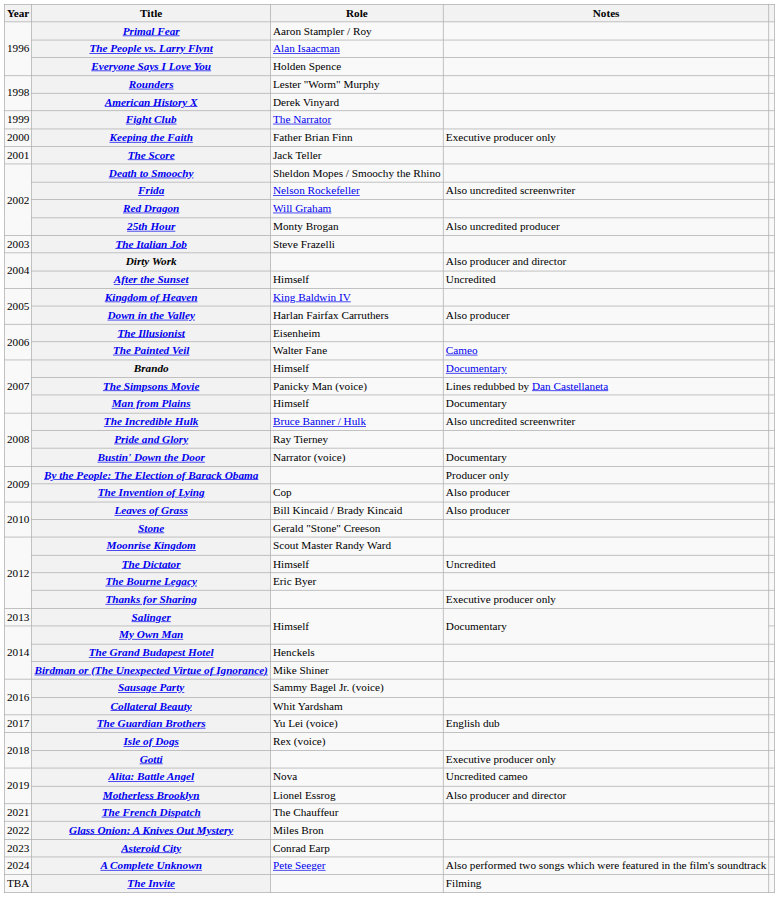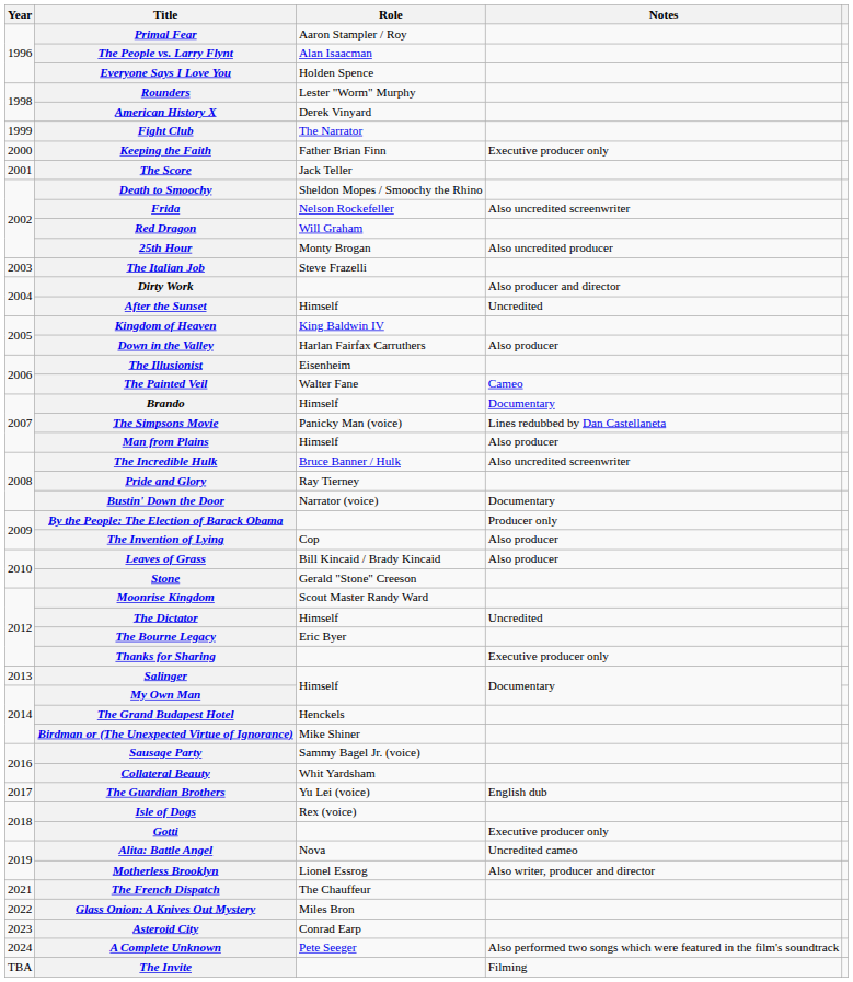Man from Plains | Notes: Documentary -> Also producer
Motherless Brooklyn | Notes: Also producer and director -> Also writer, producer and director
